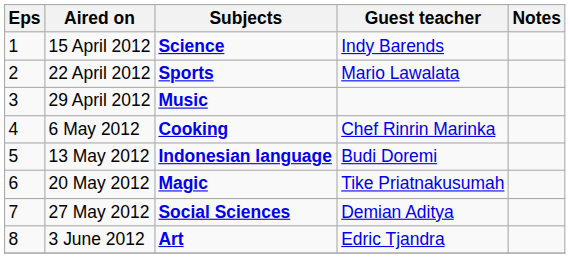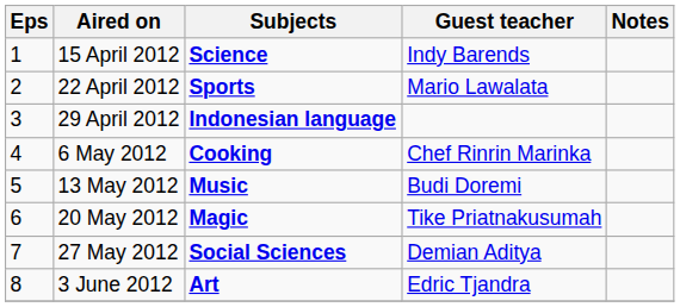29 April 2012 | Subjects: Music -> Indonesian language
13 May 2012 | Subjects: Indonesian language -> Music
